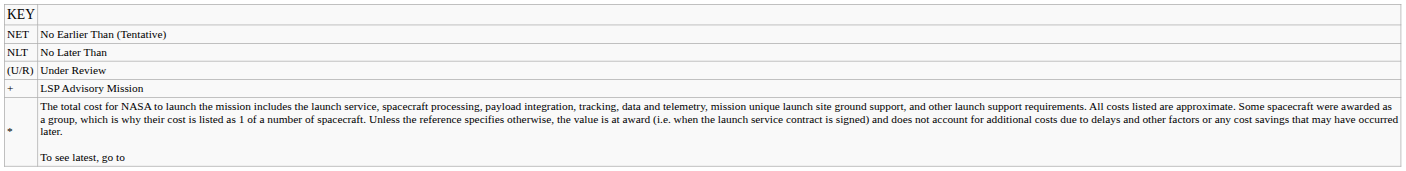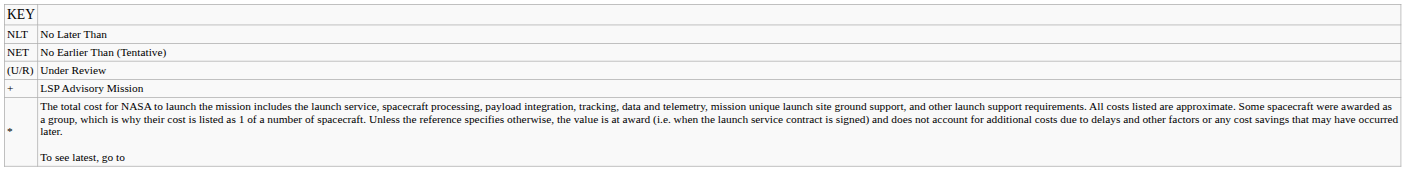rows swapped: NET <-> NLT
